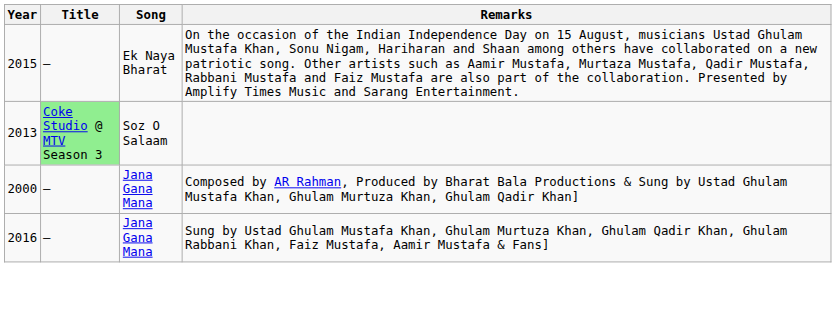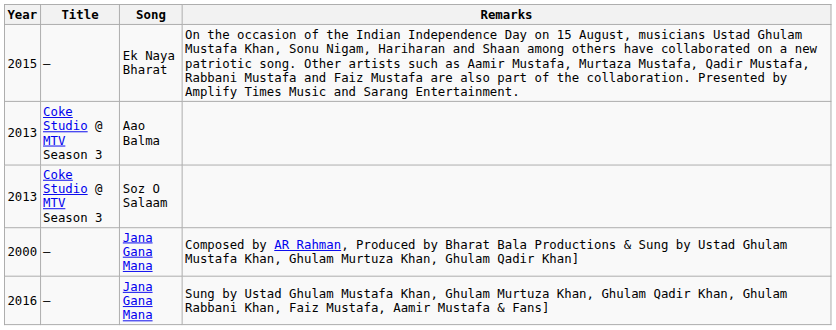+ row: 2013 | Coke Studio @ MTV Season 3 | Aao Balma
2013 / Soz O Salaam | Title: lightgreen background -> no background
